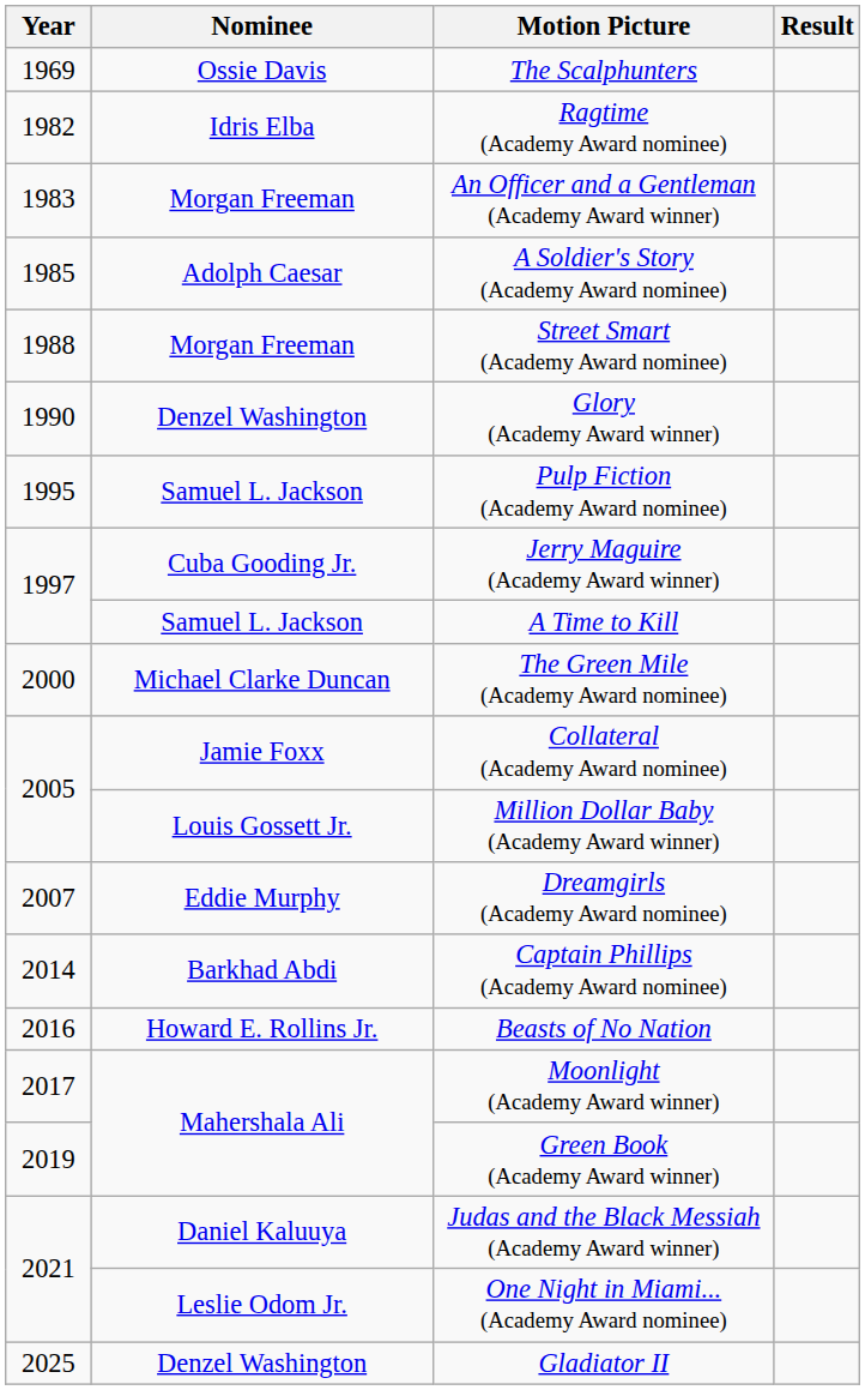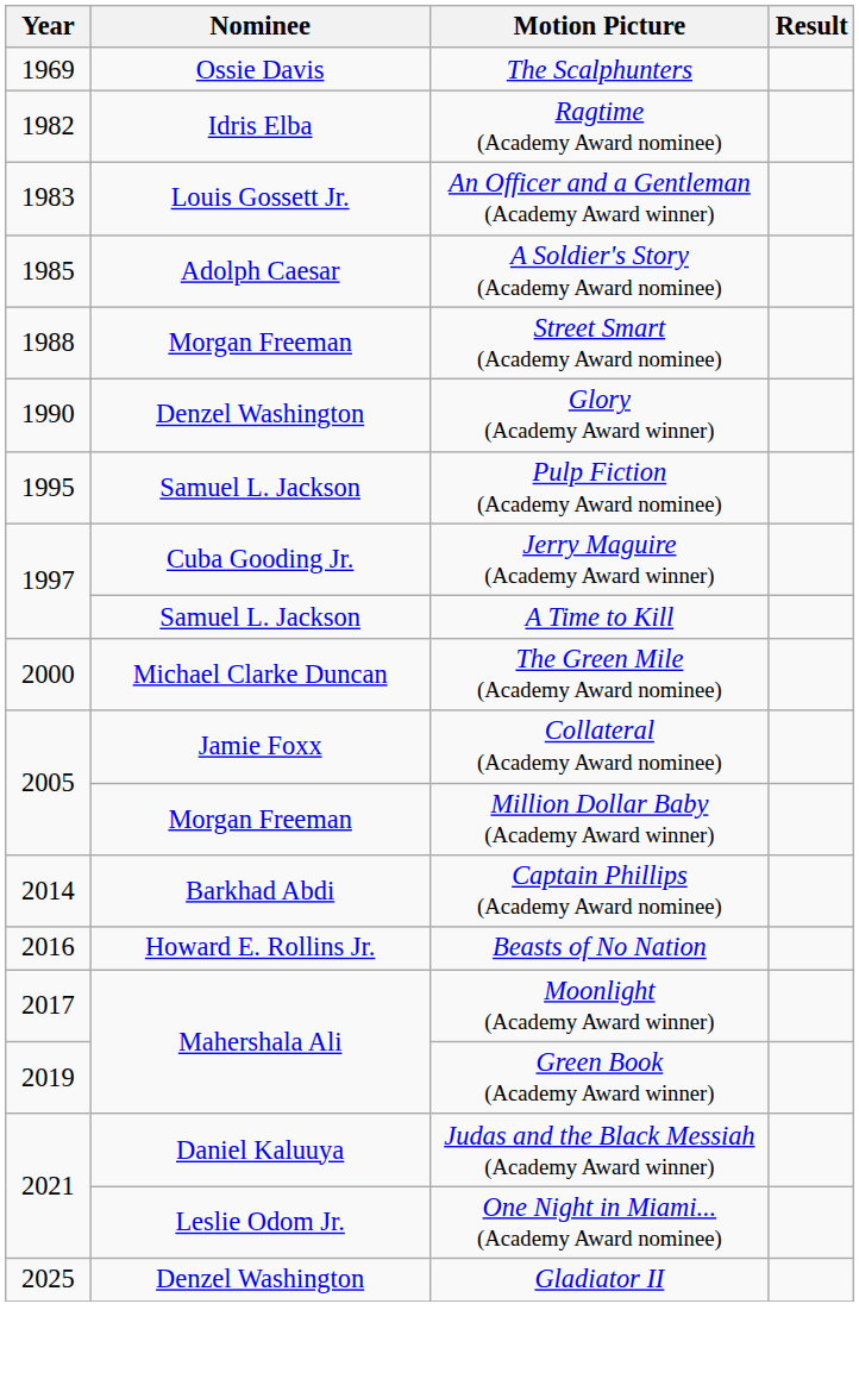An Officer and a Gentleman (Academy Award winner) | Nominee: Morgan Freeman -> Louis Gossett Jr.
Million Dollar Baby (Academy Award winner) | Nominee: Louis Gossett Jr. -> Morgan Freeman
- row: 2007 | Eddie Murphy | Dreamgirls (Academy Award nominee)
